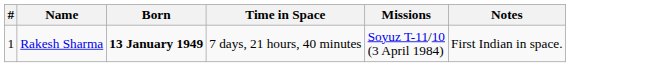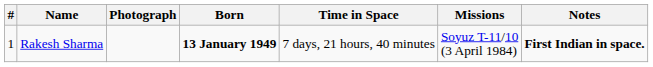+ column: Photograph
Rakesh Sharma | Notes: normal -> bold
